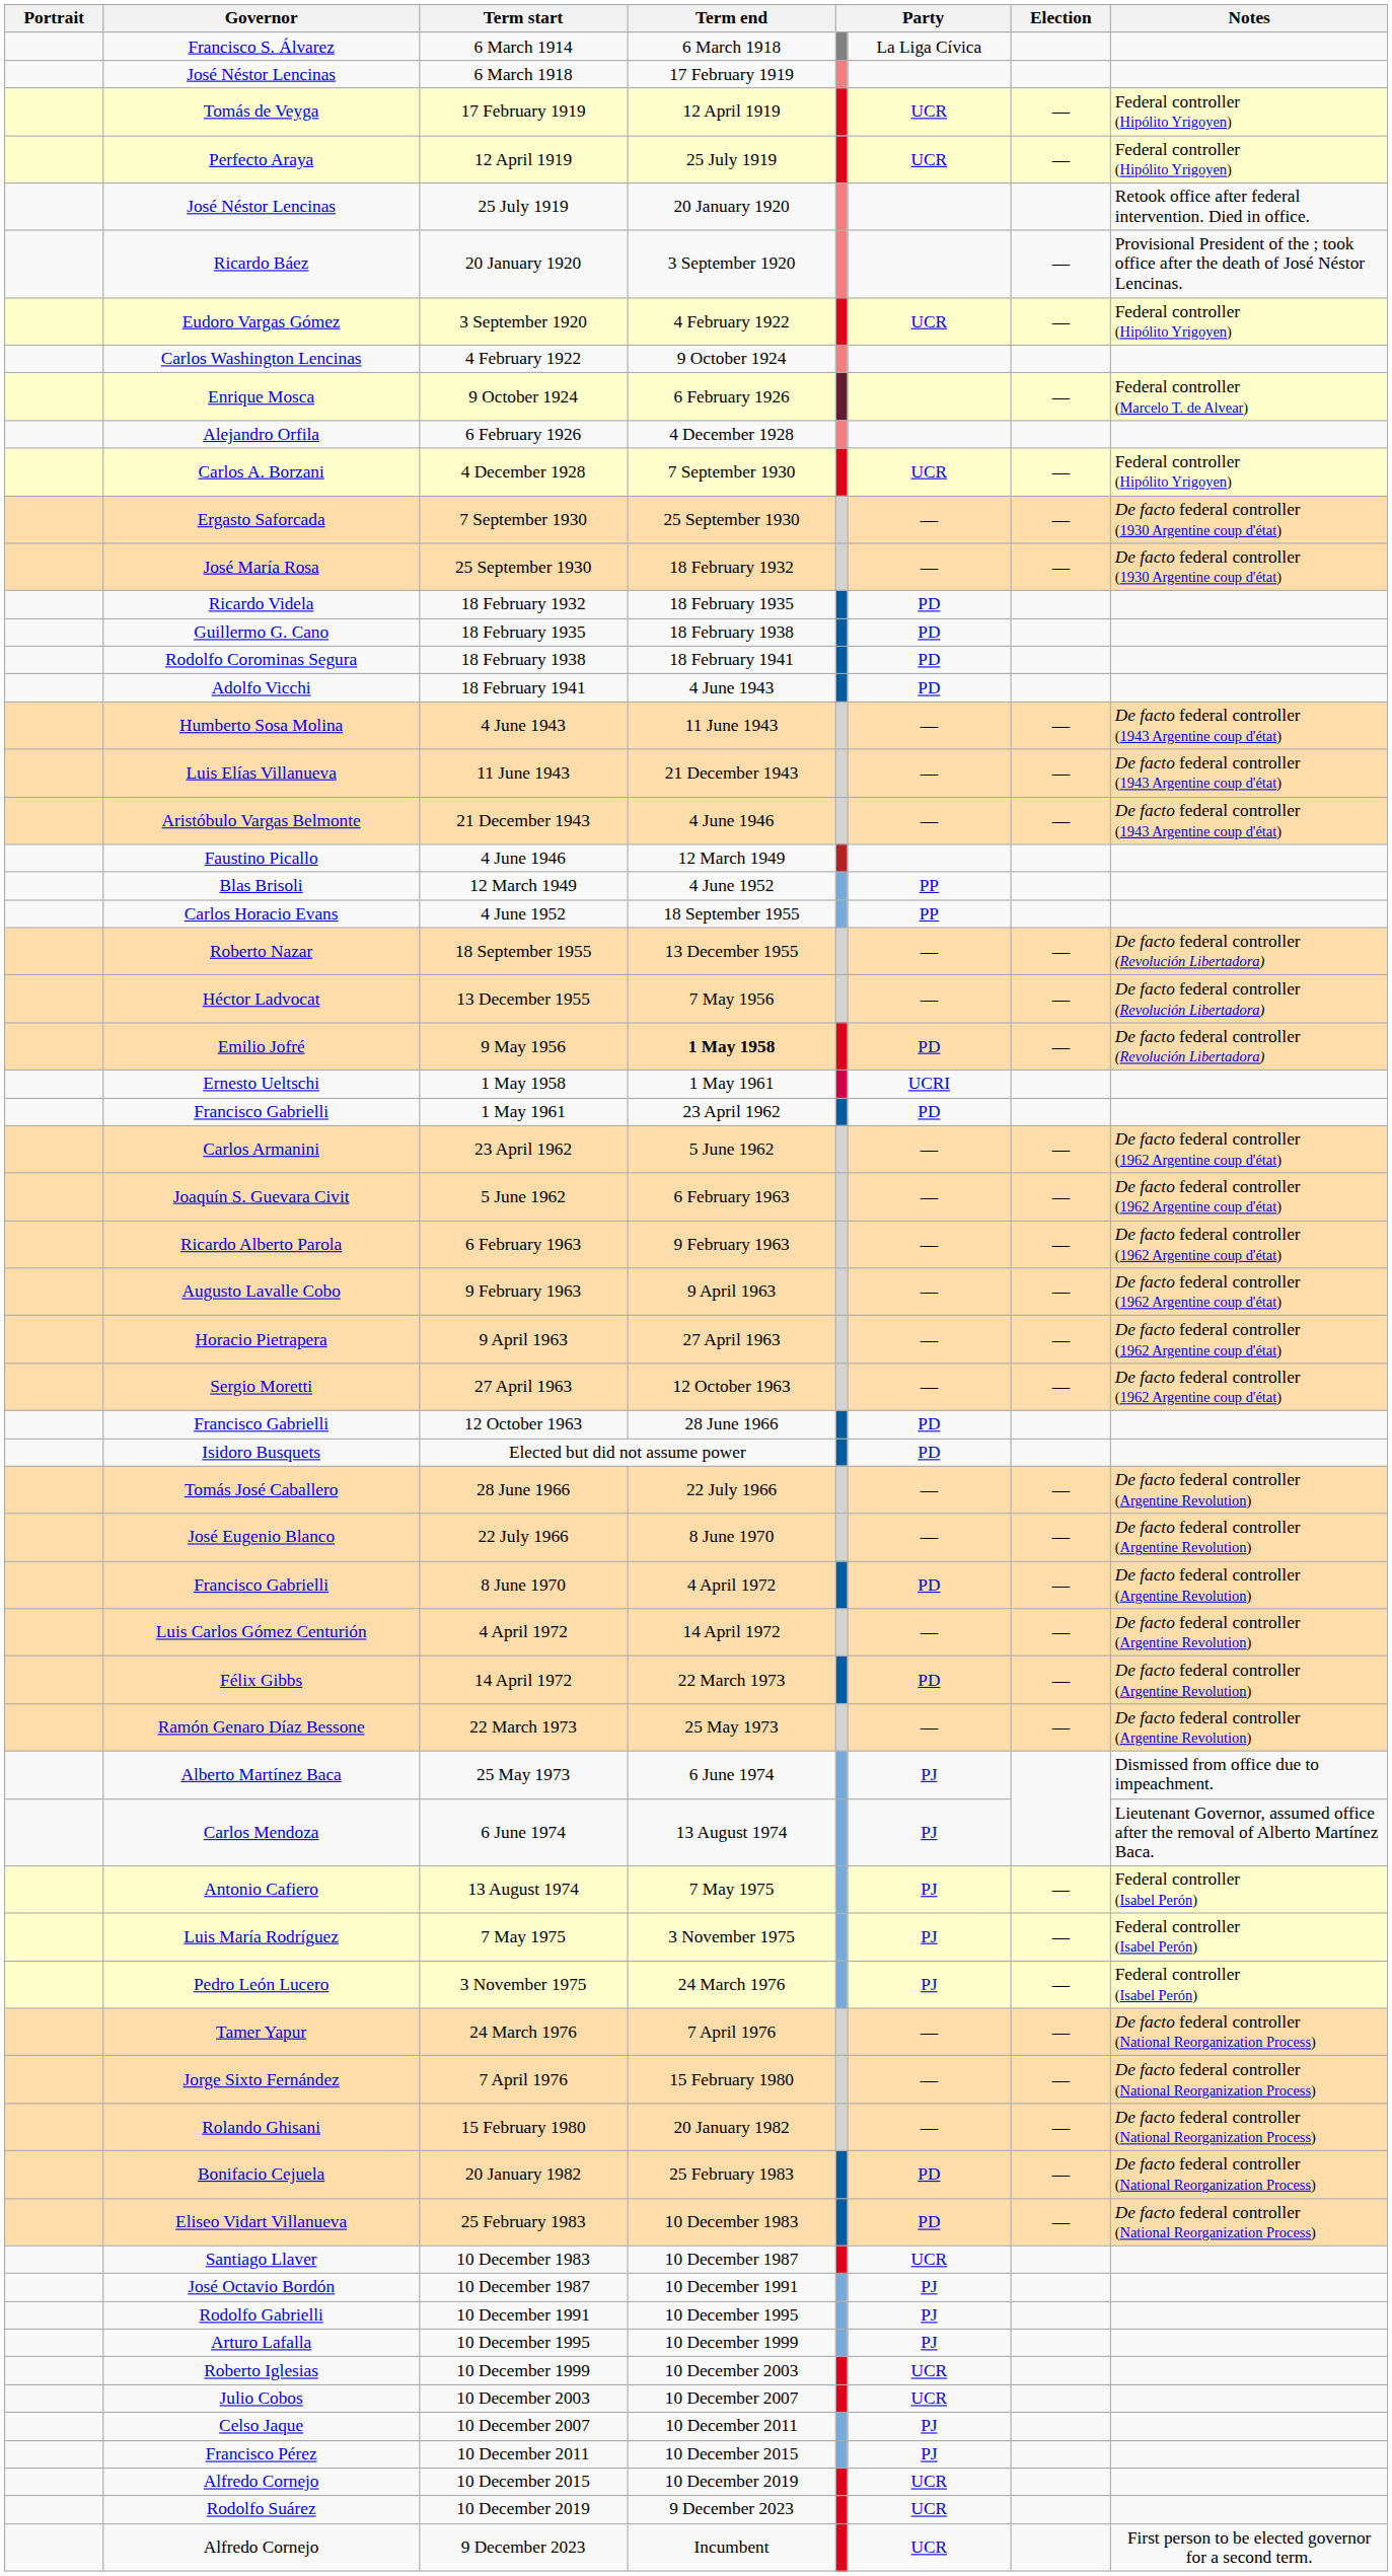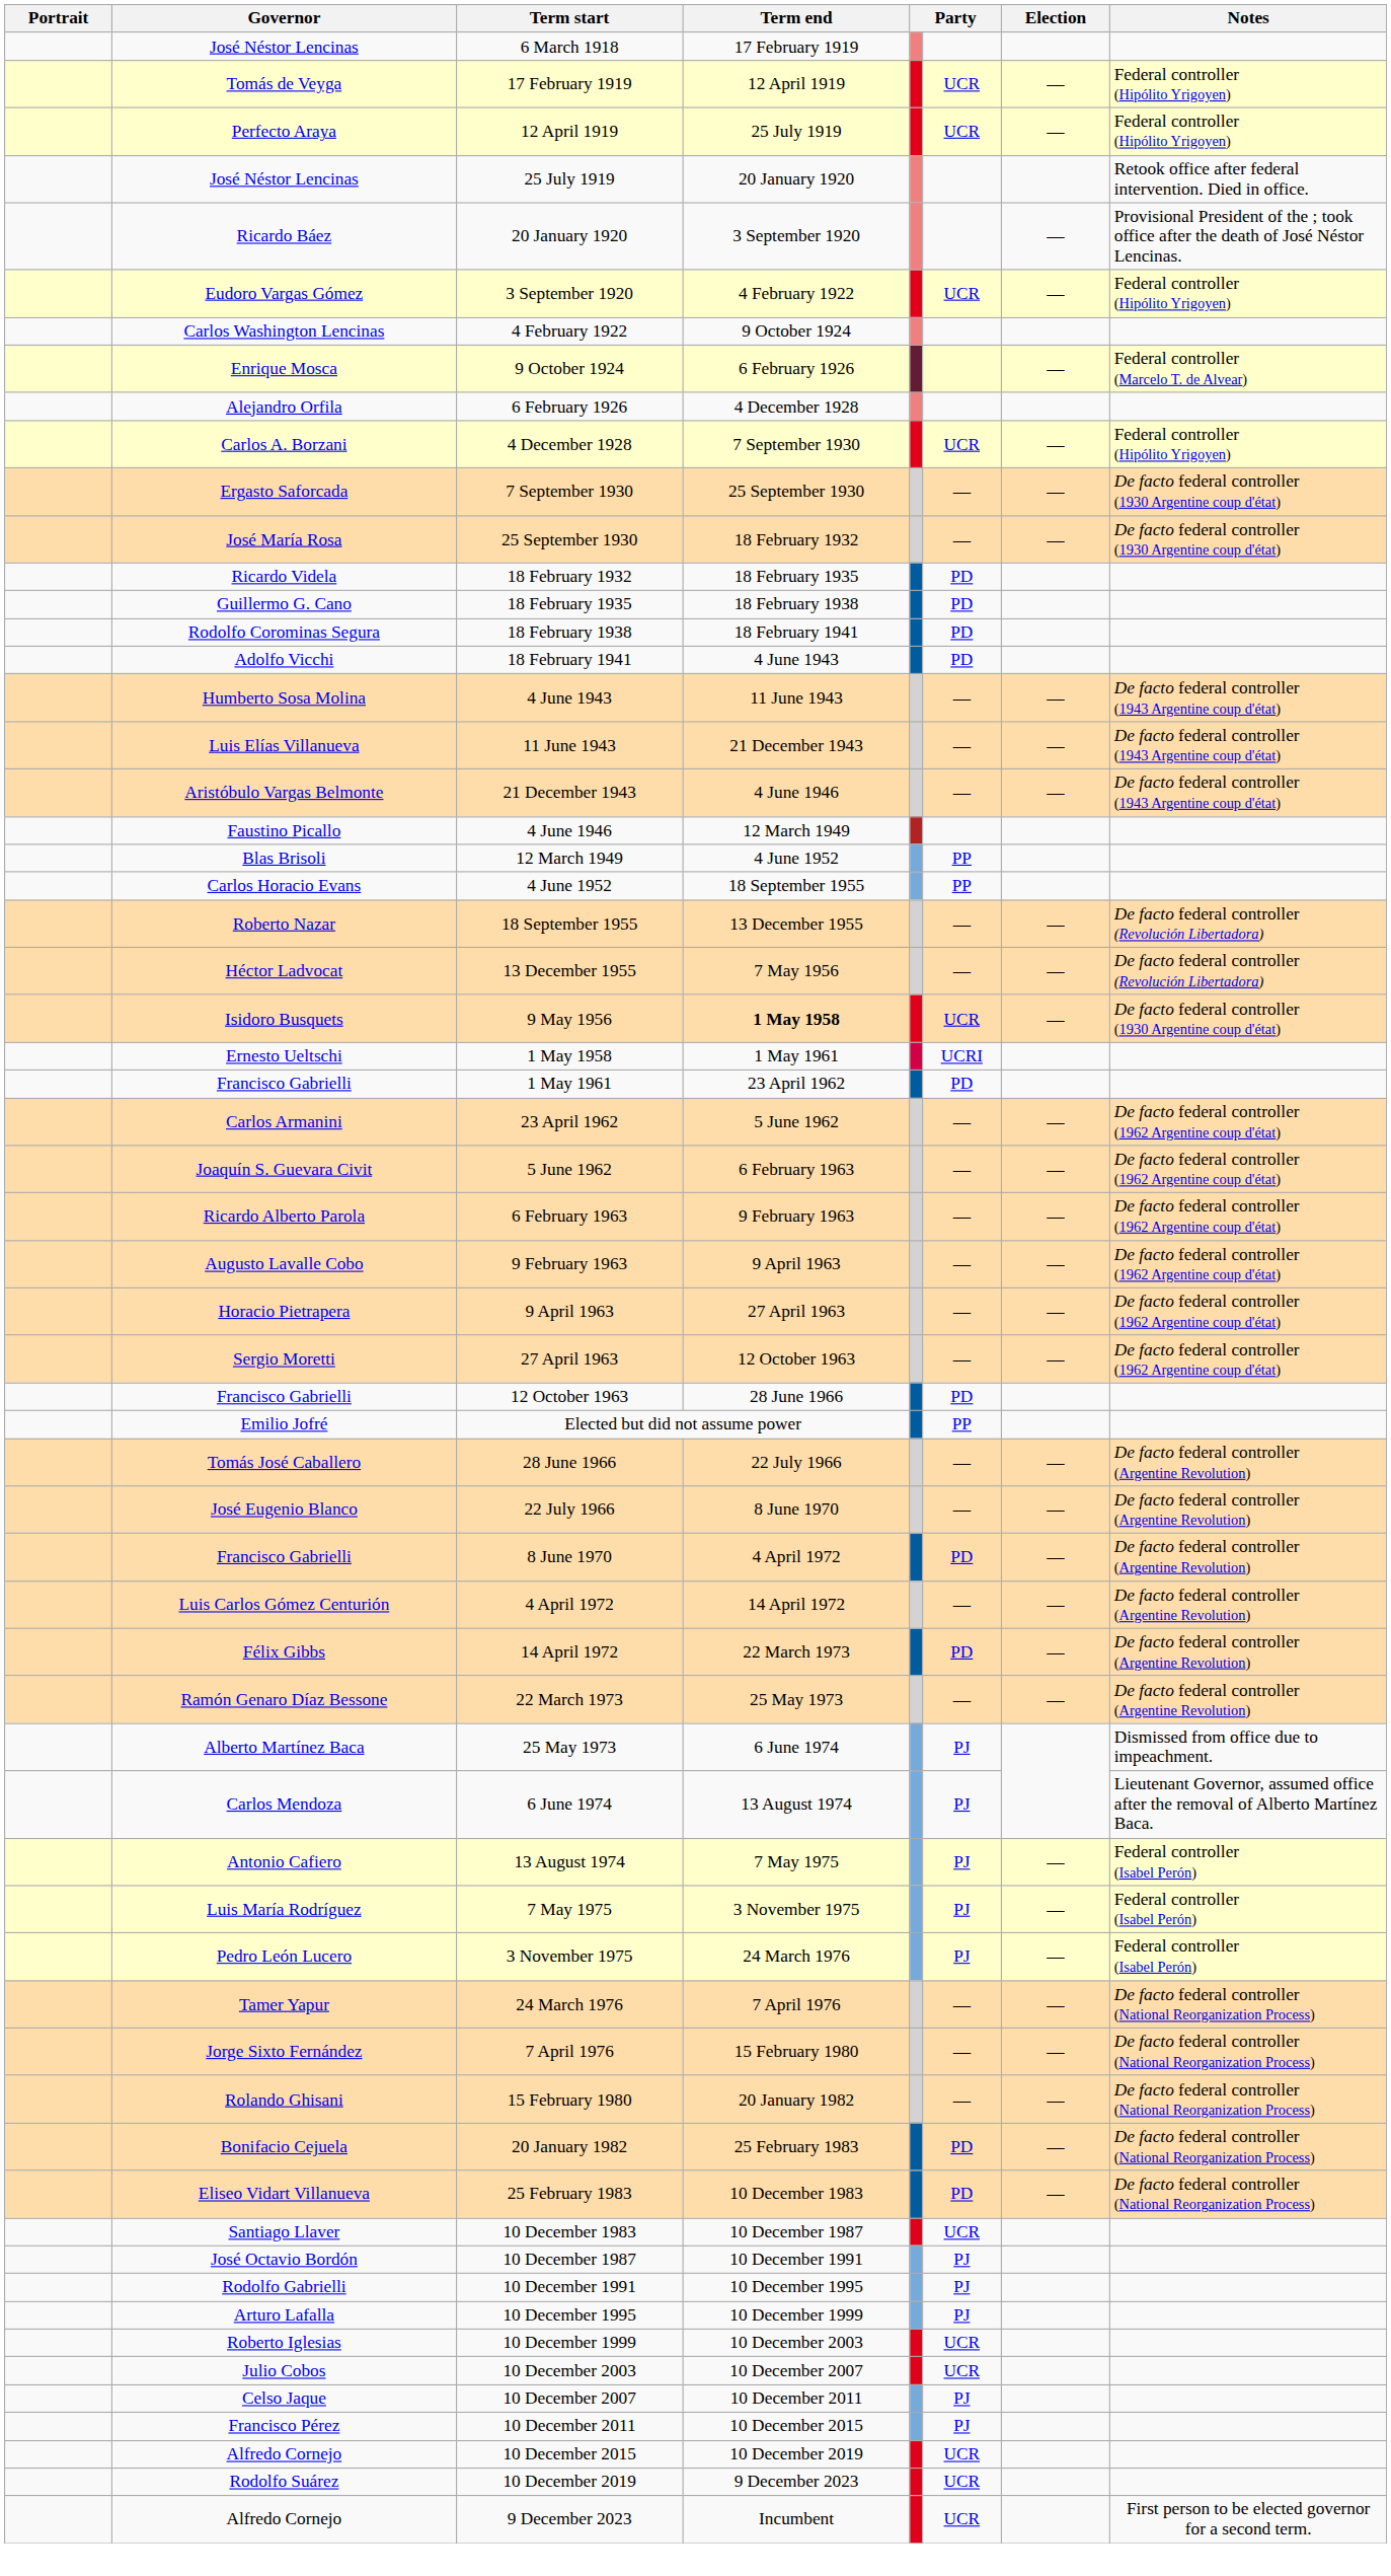- row: Francisco S. Álvarez | 6 March 1914 | 6 March 1918 | La Liga Cívica
9 May 1956 | Governor: Emilio Jofré -> Isidoro Busquets
9 May 1956 | column 6: PD -> UCR
9 May 1956 | Notes: De facto federal controller (Revolución Libertadora) -> De facto federal controller (1930 Argentine coup d'état)
Elected but did not assume power | Governor: Isidoro Busquets -> Emilio Jofré
Elected but did not assume power | column 6: PD -> PP
